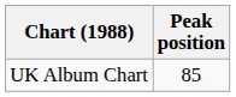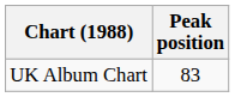UK Album Chart | Peak position: 85 -> 83
